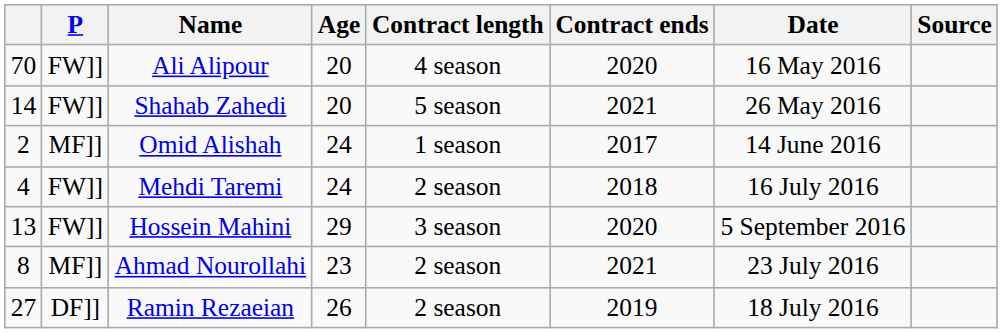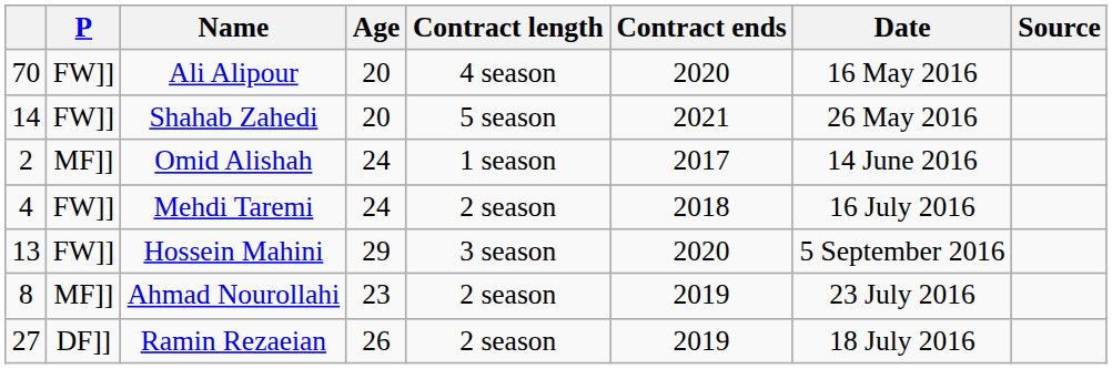Ahmad Nourollahi | Contract ends: 2021 -> 2019
